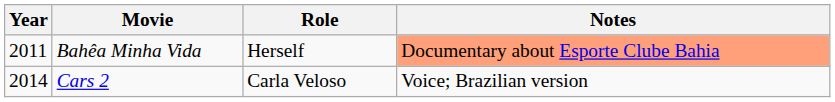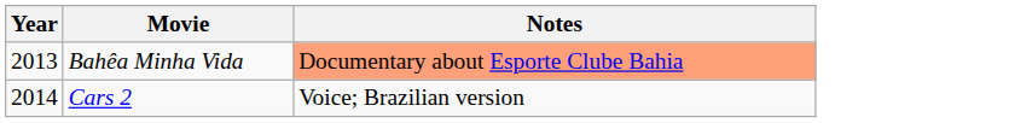- column: Role | Herself | Carla Veloso
Bahêa Minha Vida | Year: 2011 -> 2013
